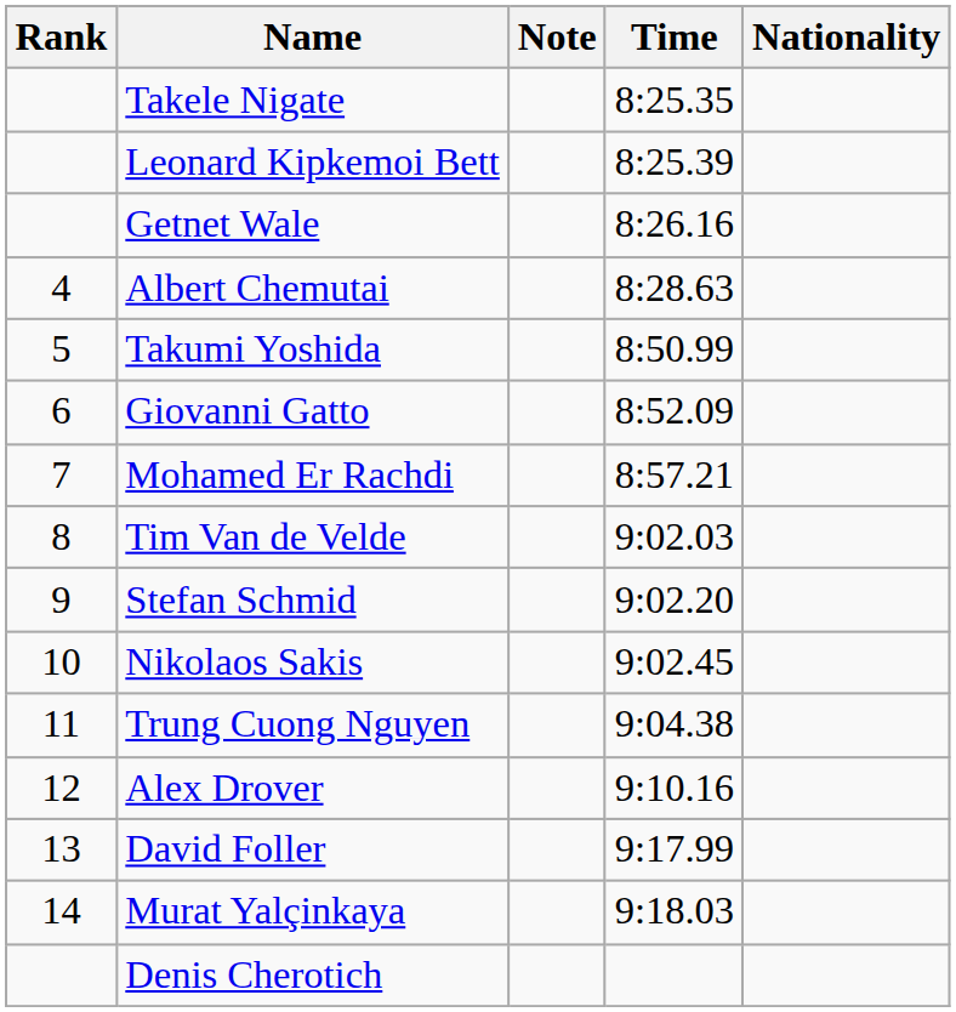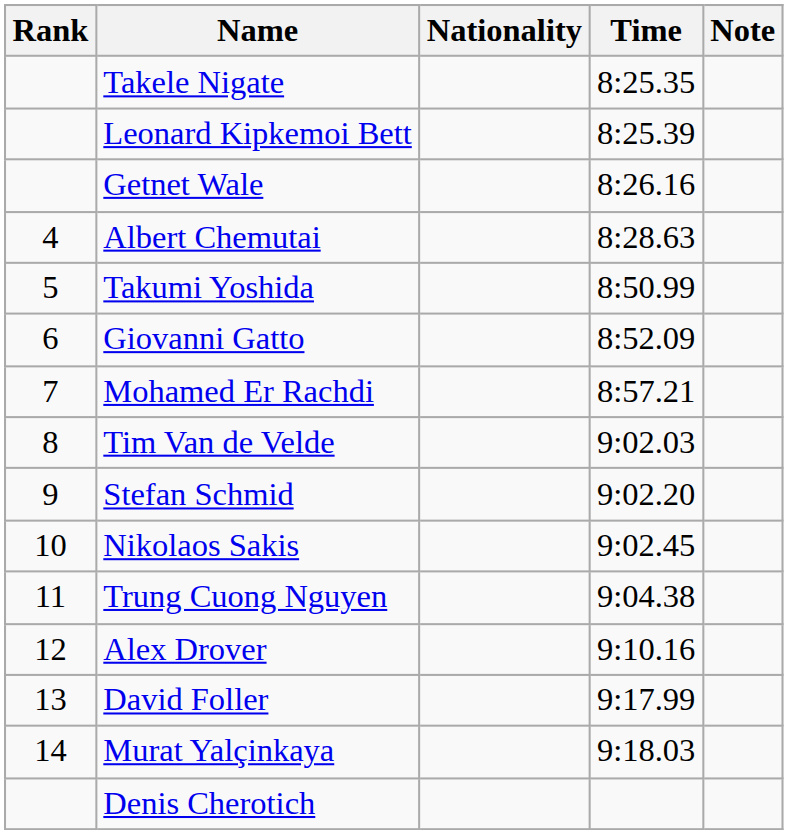columns swapped: Nationality <-> Note
